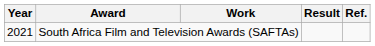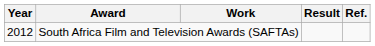South Africa Film and Television Awards (SAFTAs) | Year: 2021 -> 2012
